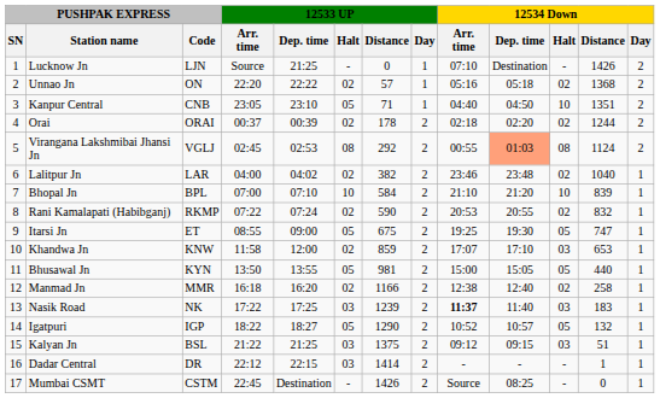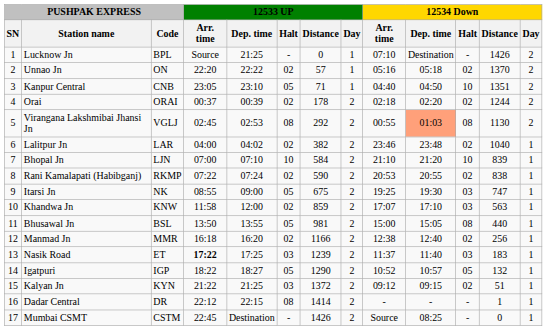Lucknow Jn | PUSHPAK EXPRESS / Code: LJN -> BPL
Unnao Jn | 12534 Down / Distance: 1368 -> 1370
Virangana Lakshmibai Jhansi Jn | 12534 Down / Distance: 1124 -> 1130
Bhopal Jn | PUSHPAK EXPRESS / Code: BPL -> LJN
Rani Kamalapati (Habibganj) | 12534 Down / Distance: 832 -> 838
Itarsi Jn | PUSHPAK EXPRESS / Code: ET -> NK
Itarsi Jn | 12534 Down / Halt: 05 -> 03
Khandwa Jn | 12534 Down / Distance: 653 -> 563
Bhusawal Jn | PUSHPAK EXPRESS / Code: KYN -> BSL
Bhusawal Jn | 12534 Down / Halt: 05 -> 08
Manmad Jn | 12534 Down / Distance: 258 -> 256
Nasik Road | PUSHPAK EXPRESS / Code: NK -> ET
Nasik Road | 12533 UP / Arr. time: normal -> bold
Nasik Road | 12534 Down / Arr. time: bold -> normal
Kalyan Jn | PUSHPAK EXPRESS / Code: BSL -> KYN
Kalyan Jn | 12533 UP / Distance: 1375 -> 1372
Kalyan Jn | 12534 Down / Halt: 03 -> 02
Dadar Central | 12533 UP / Halt: 03 -> 08
